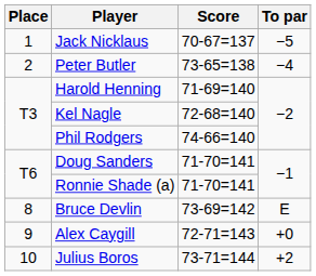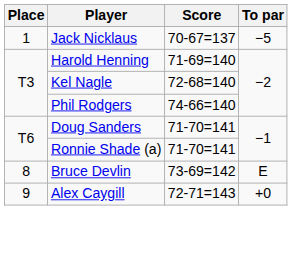- row: 2 | Peter Butler | 73-65=138 | −4
- row: 10 | Julius Boros | 73-71=144 | +2
